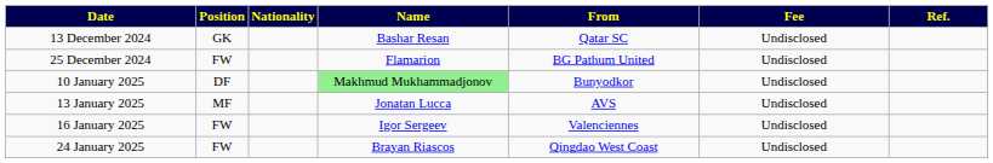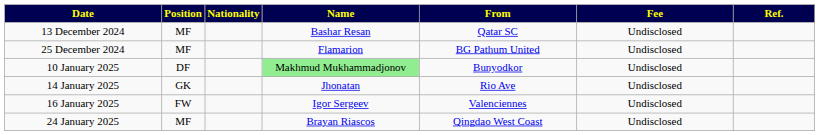13 December 2024 | Position: GK -> MF
25 December 2024 | Position: FW -> MF
- row: 13 January 2025 | MF | Jonatan Lucca | AVS | Undisclosed
+ row: 14 January 2025 | GK | Jhonatan | Rio Ave | Undisclosed
24 January 2025 | Position: FW -> MF
